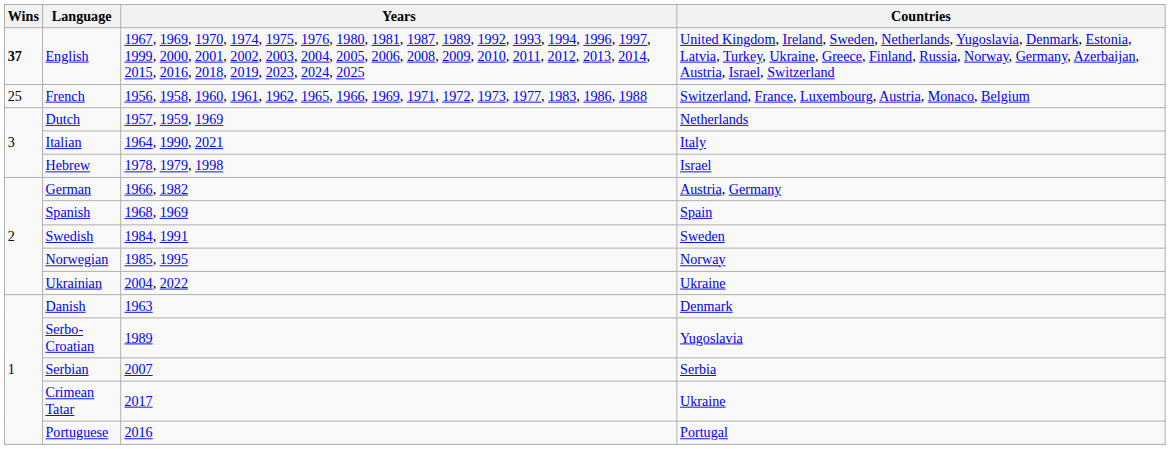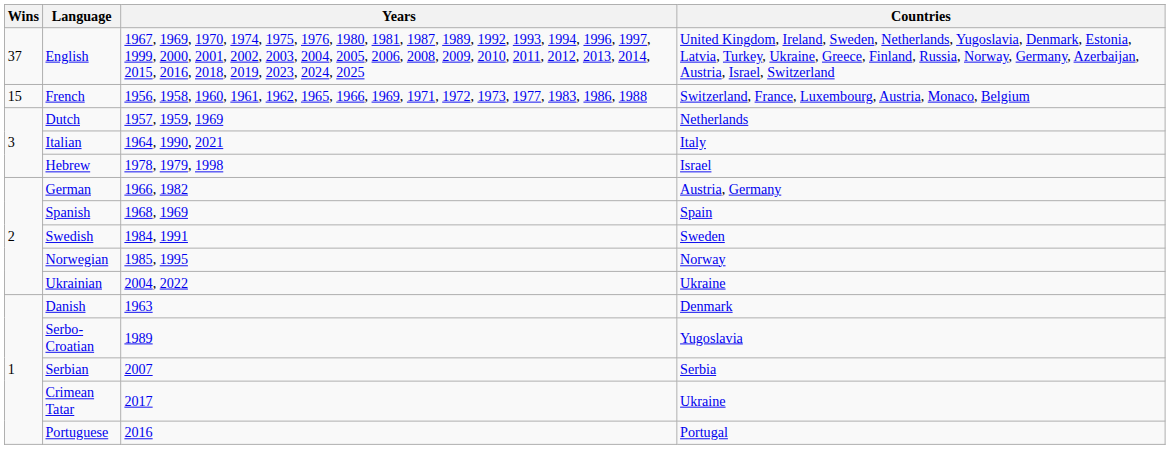English | Wins: bold -> normal
French | Wins: 25 -> 15
